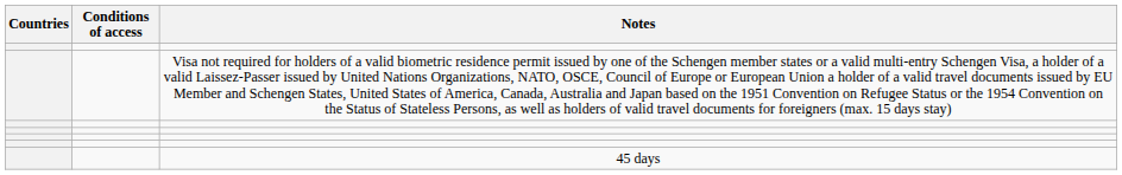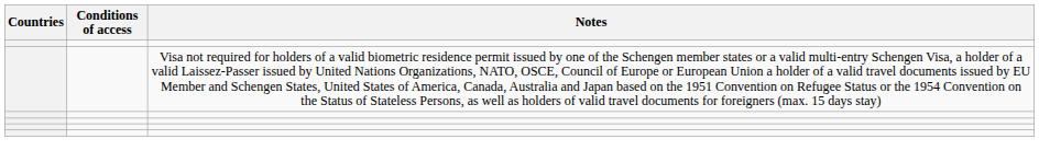- row: 45 days
